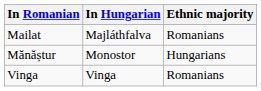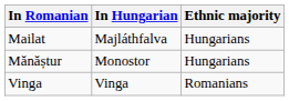Mailat | Ethnic majority: Romanians -> Hungarians
